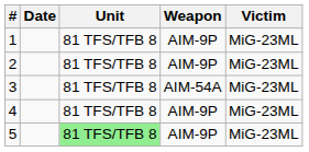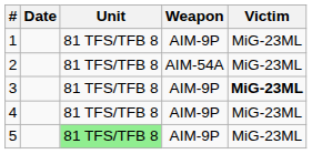2 | Weapon: AIM-9P -> AIM-54A
3 | Weapon: AIM-54A -> AIM-9P
3 | Victim: normal -> bold
